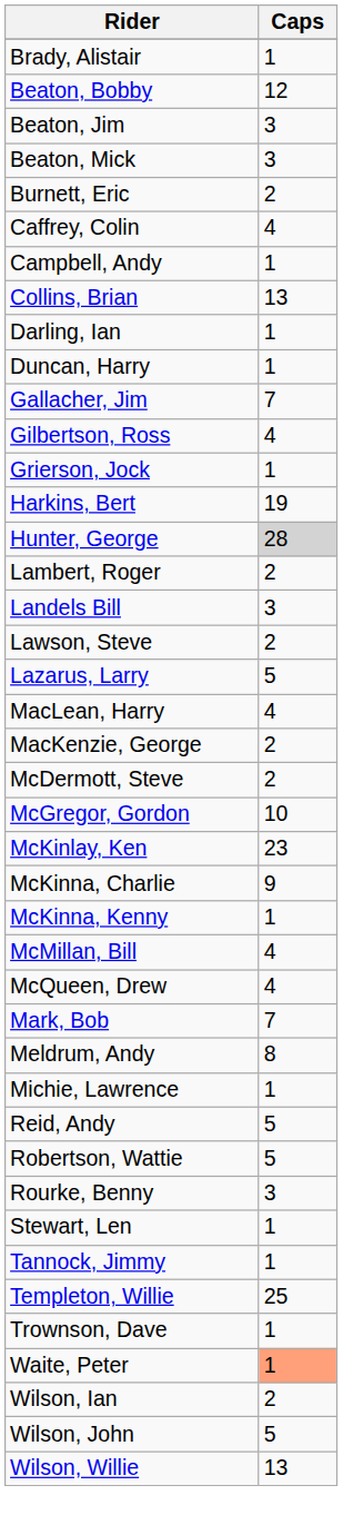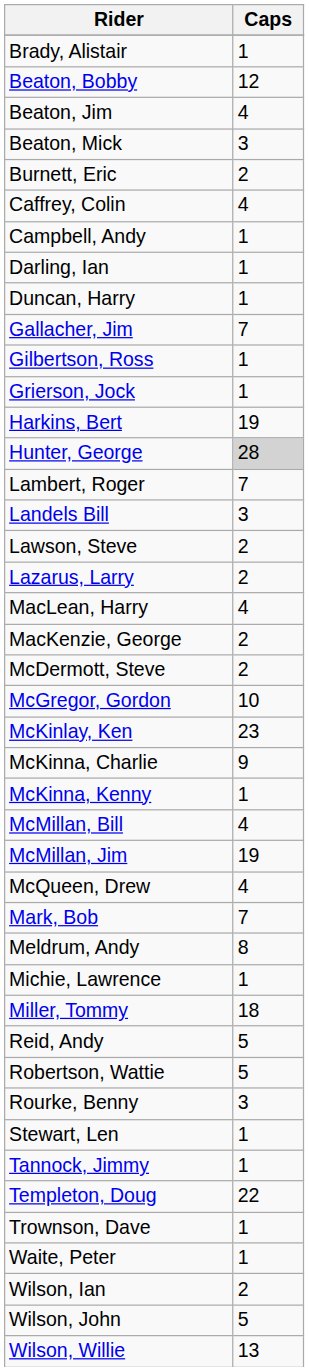Beaton, Jim | Caps: 3 -> 4
- row: Collins, Brian | 13
Gilbertson, Ross | Caps: 4 -> 1
Lambert, Roger | Caps: 2 -> 7
Lazarus, Larry | Caps: 5 -> 2
+ row: McMillan, Jim | 19
+ row: Miller, Tommy | 18
+ row: Templeton, Doug | 22
- row: Templeton, Willie | 25
Waite, Peter | Caps: lightsalmon background -> no background
